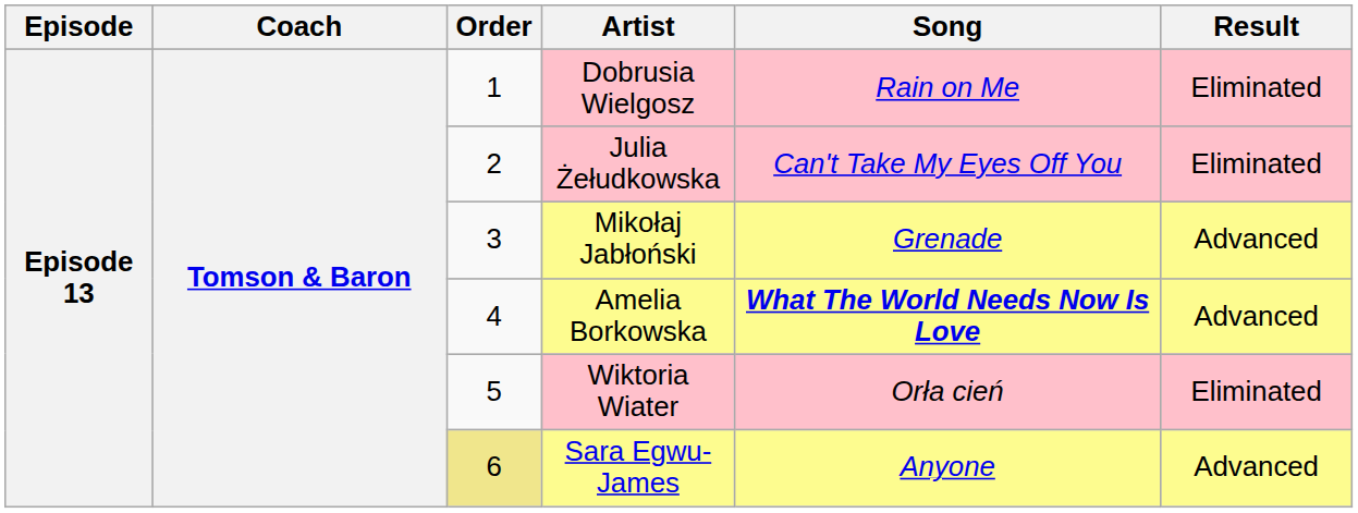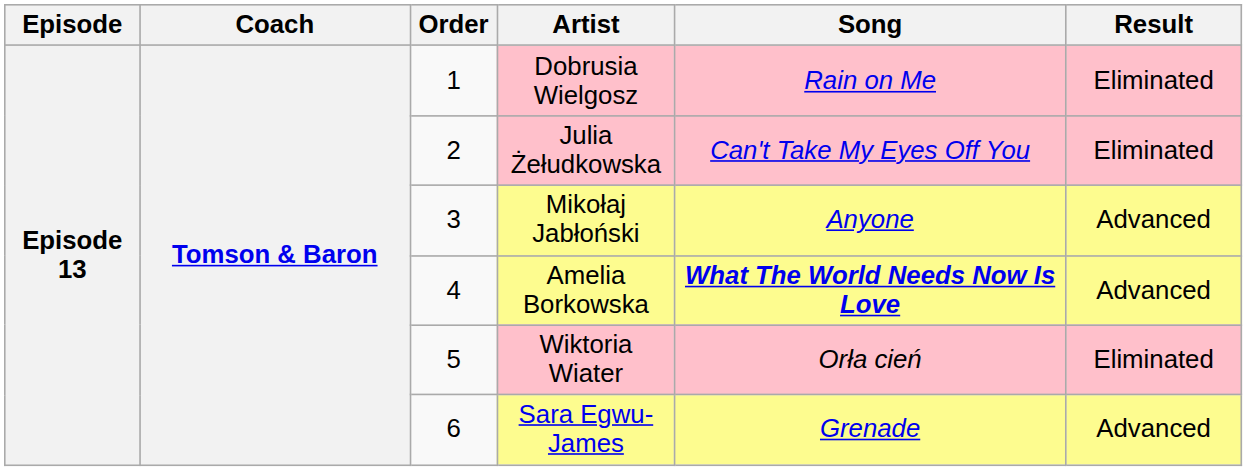Mikołaj Jabłoński | Song: Grenade -> Anyone
Sara Egwu-James | Order: khaki background -> no background
Sara Egwu-James | Song: Anyone -> Grenade
